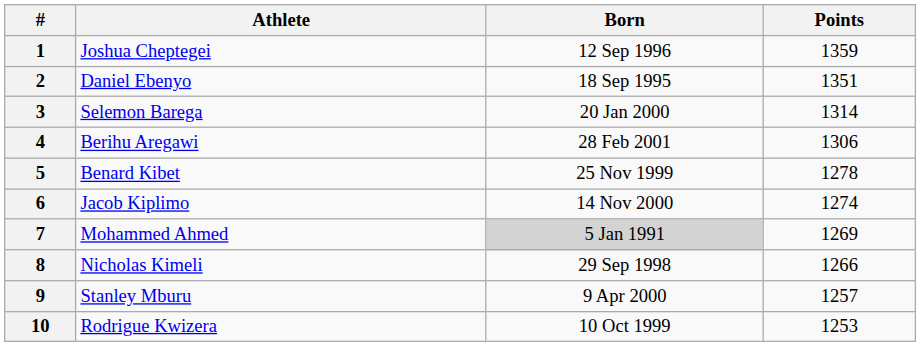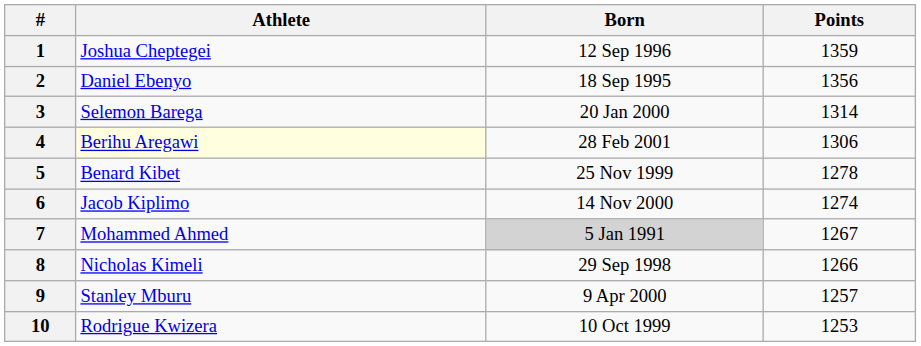2 | Points: 1351 -> 1356
4 | Athlete: no background -> lightyellow background
7 | Points: 1269 -> 1267
